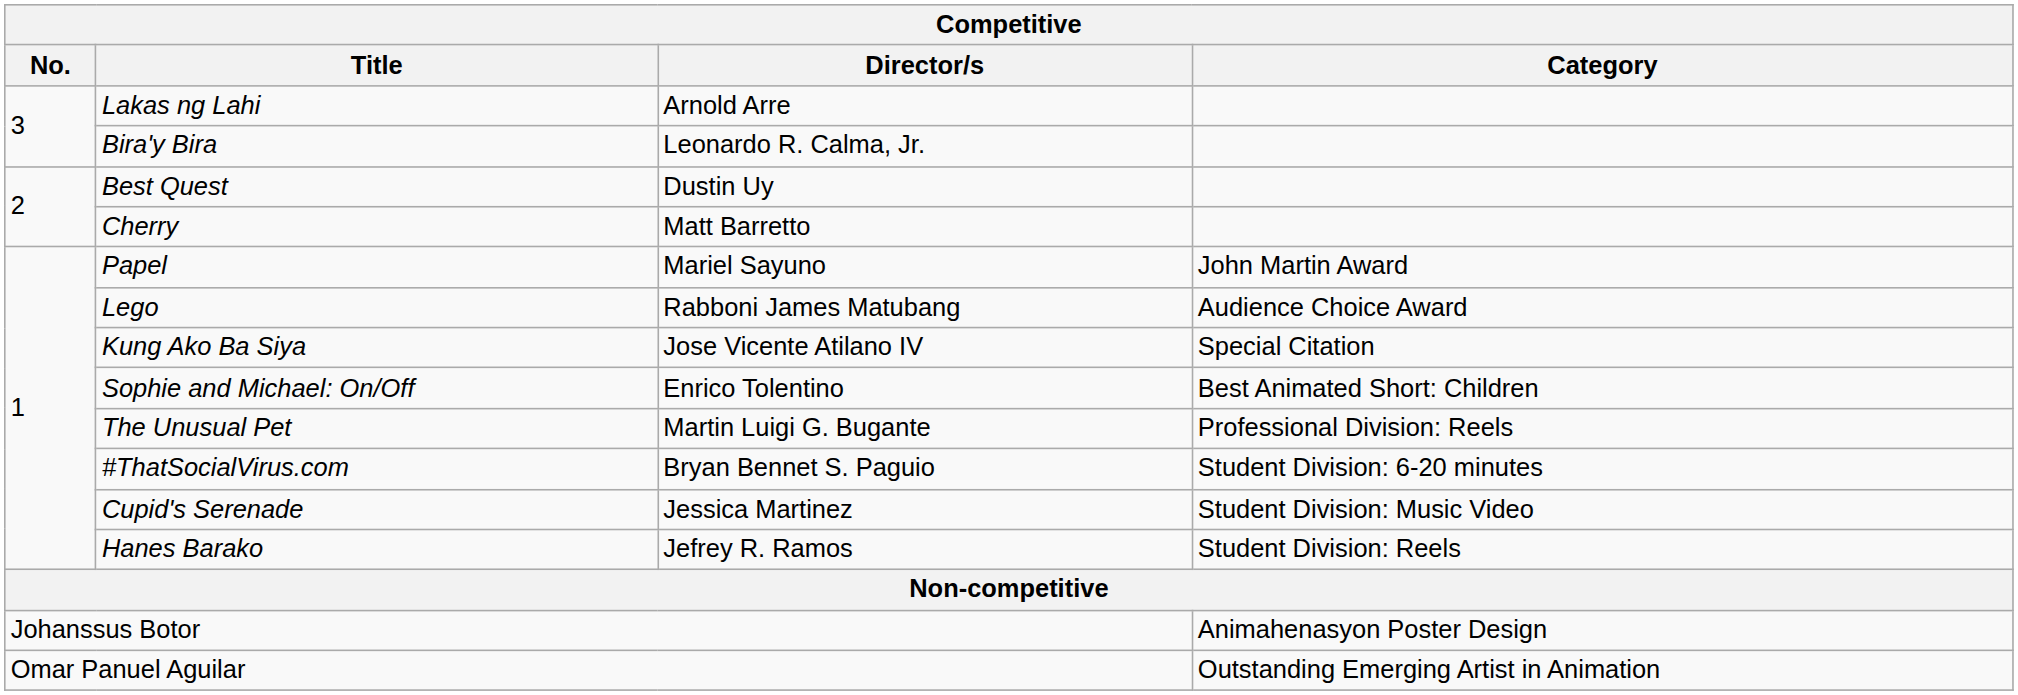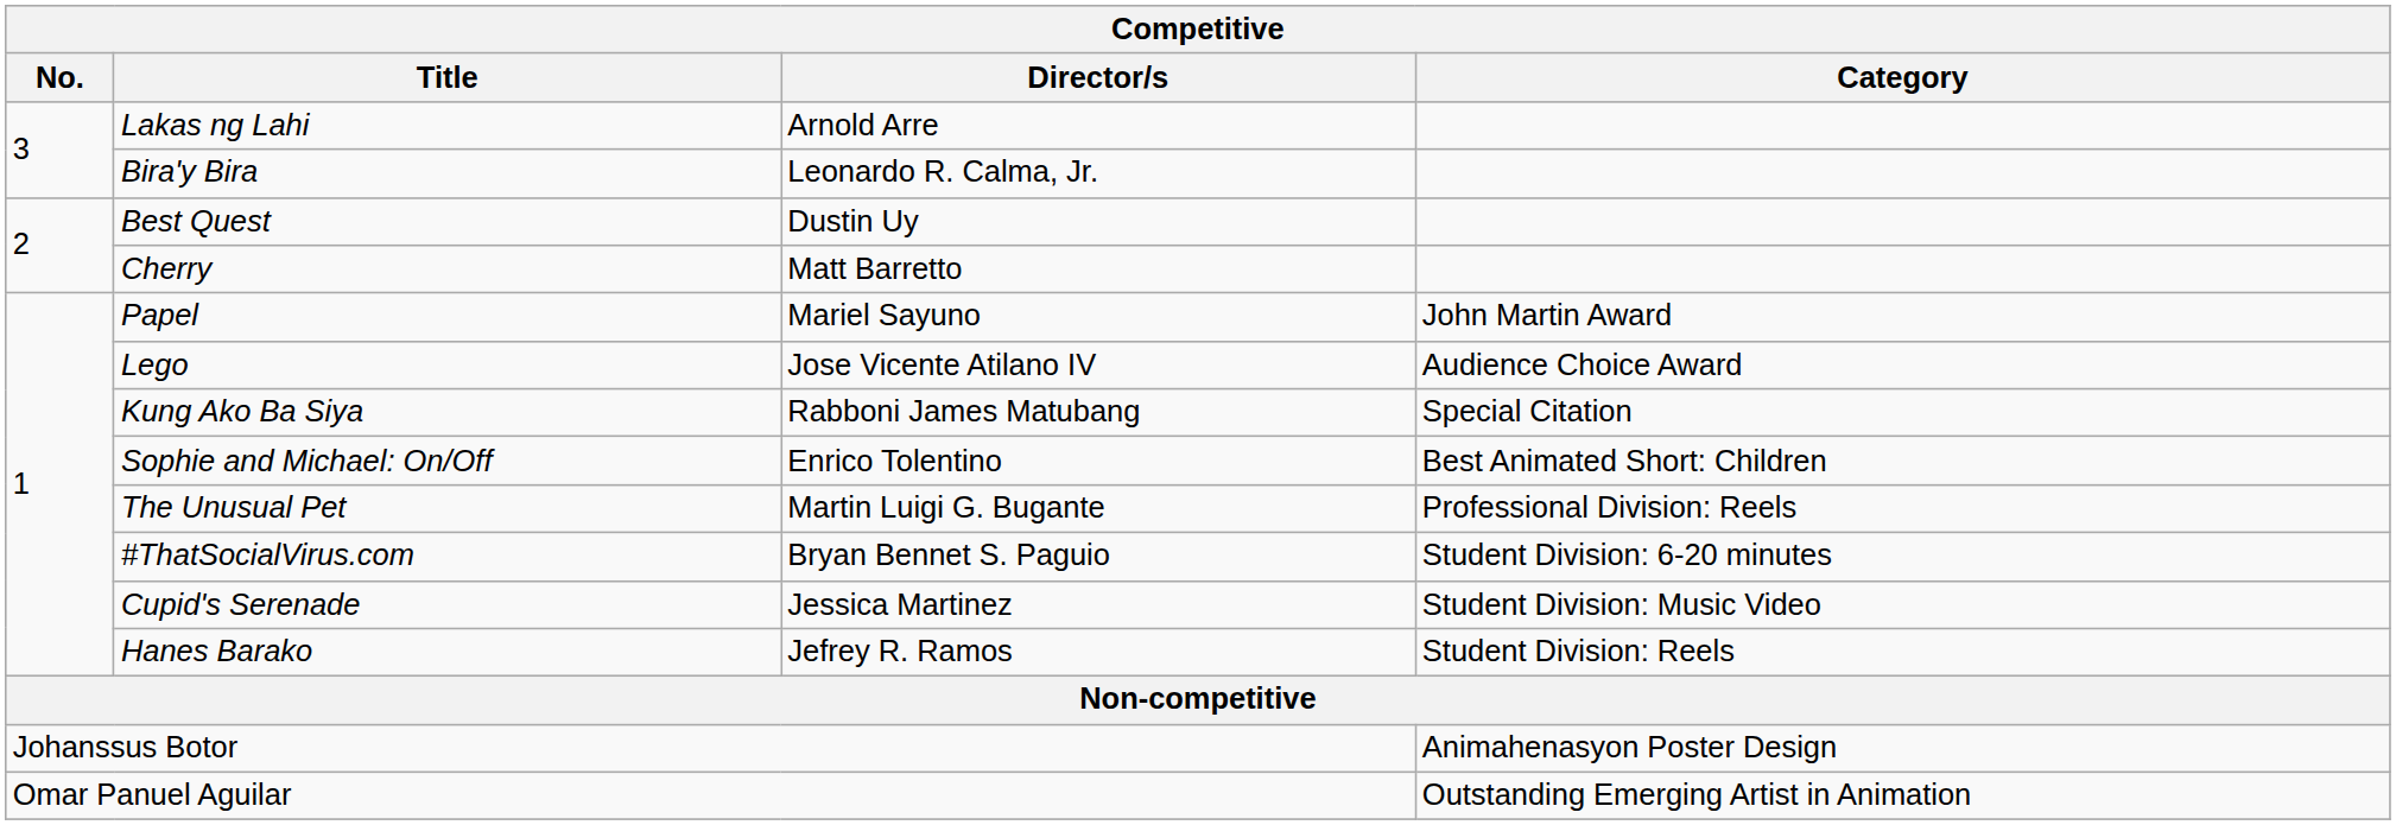Lego | Director/s: Rabboni James Matubang -> Jose Vicente Atilano IV
Kung Ako Ba Siya | Director/s: Jose Vicente Atilano IV -> Rabboni James Matubang
